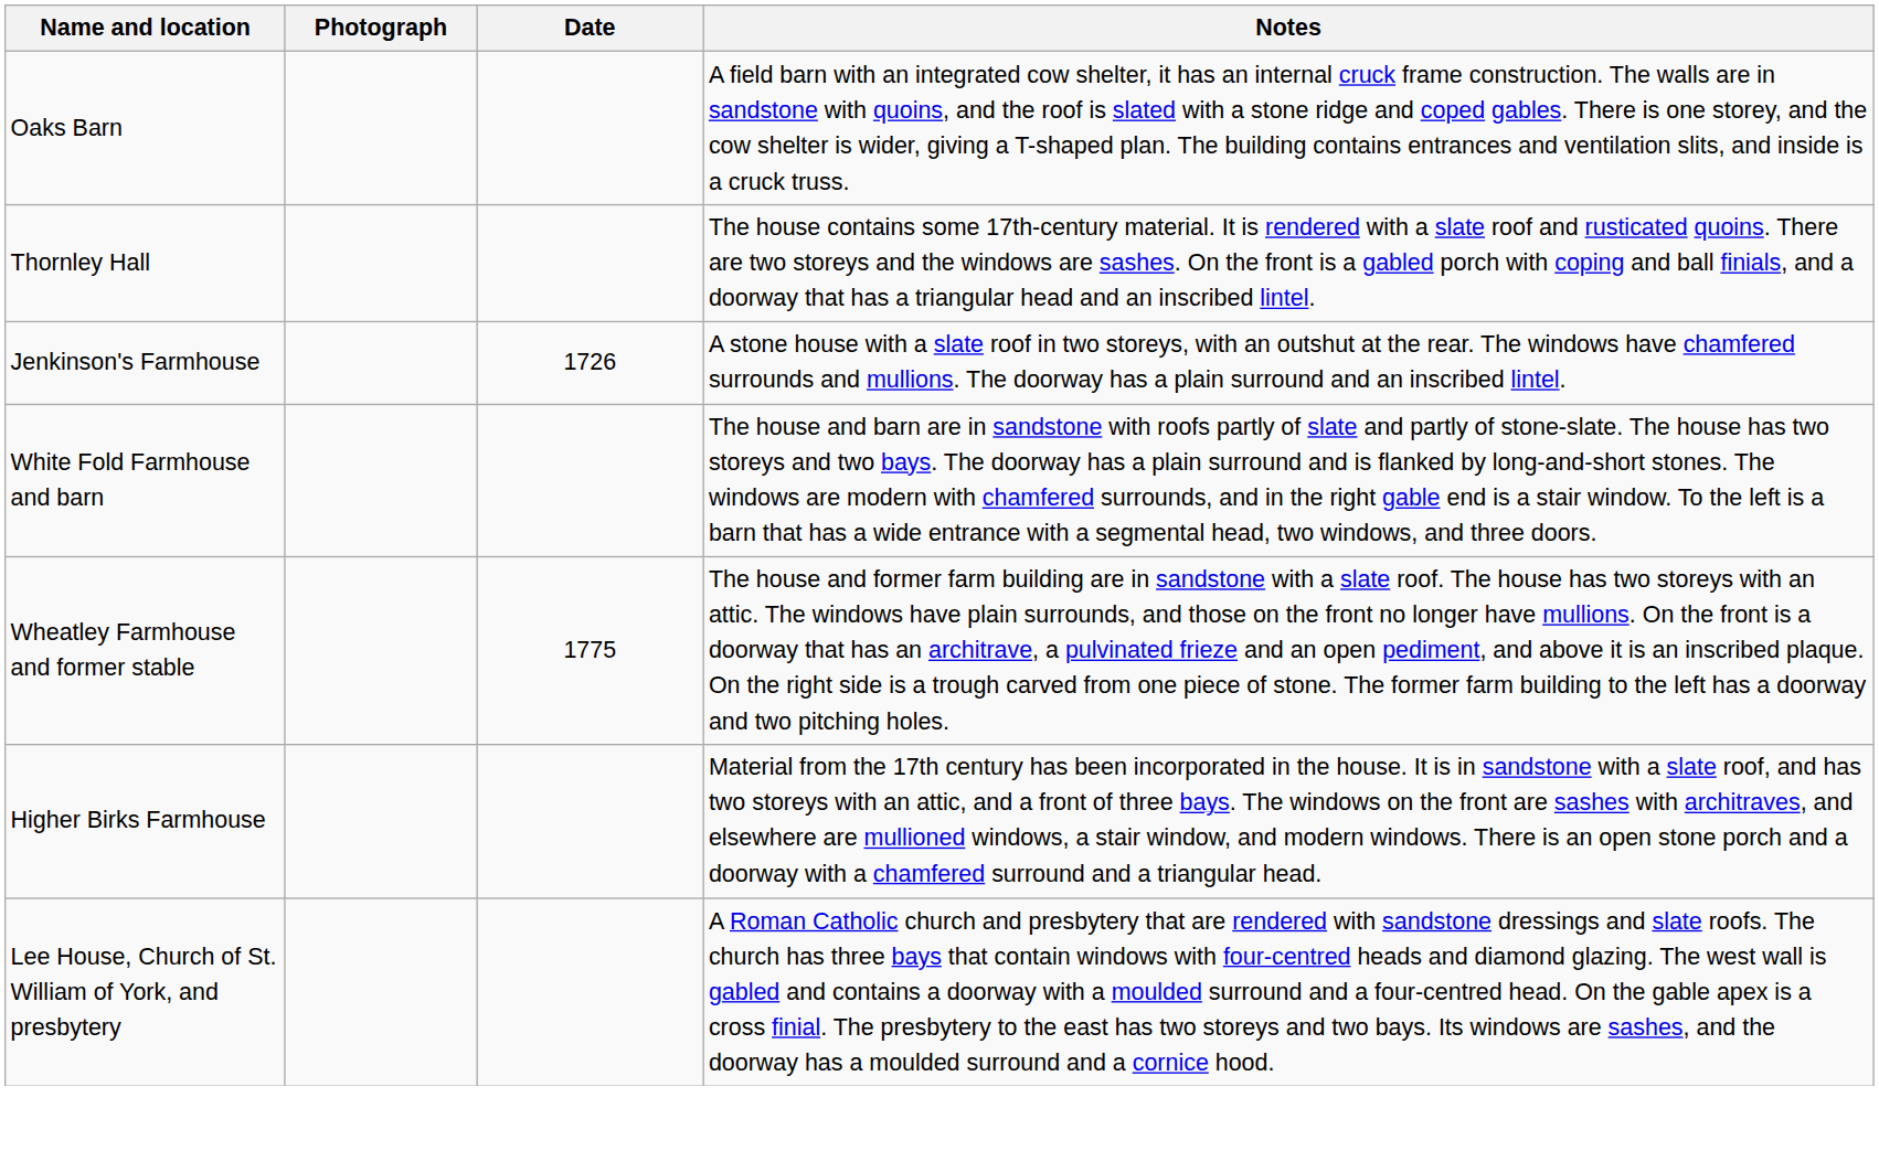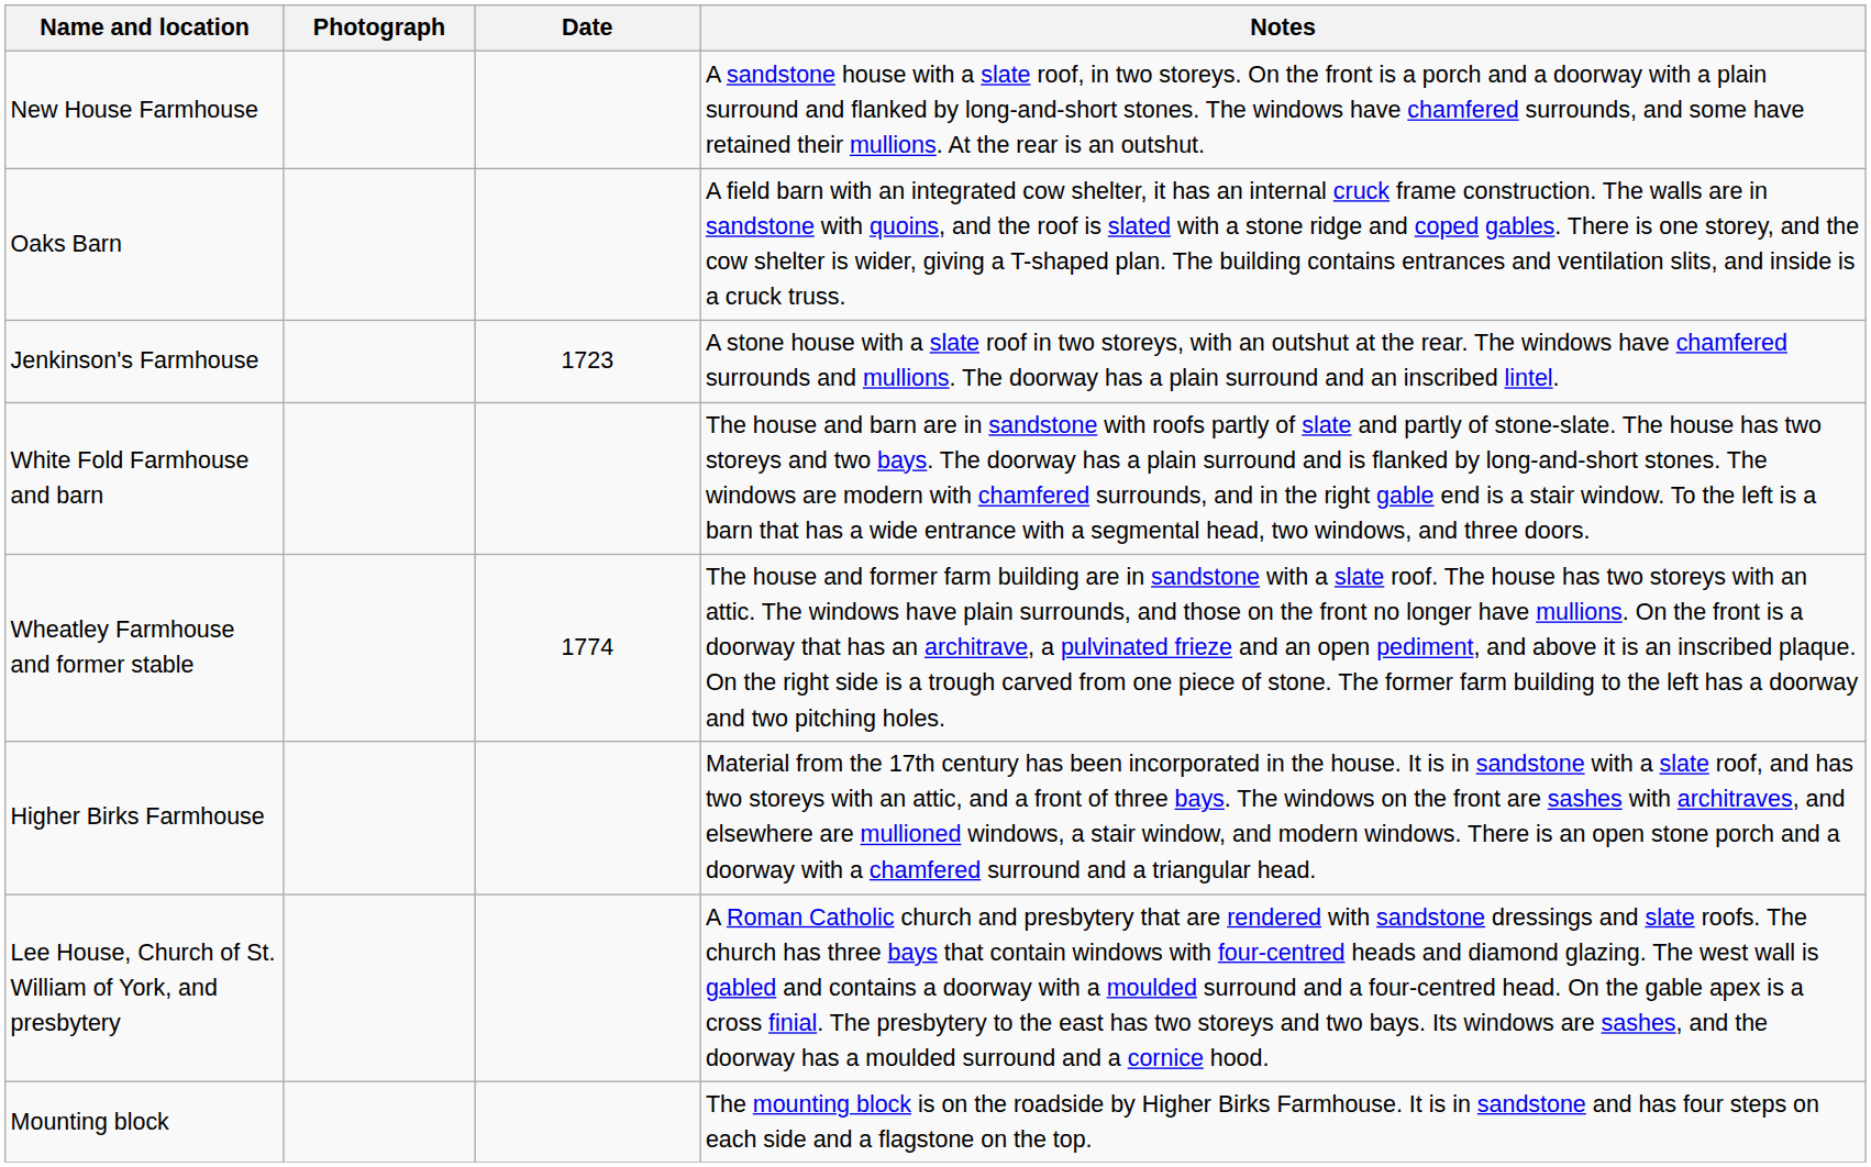+ row: New House Farmhouse | A sandstone house with a slate roof, in two storeys. On the front is a porch and a doorway with a plain surround and flanked by long-and-short stones. The windows have chamfered surrounds, and some have retained their mullions. At the rear is an outshut.
- row: Thornley Hall | The house contains some 17th-century material. It is rendered with a slate roof and rusticated quoins. There are two storeys and the windows are sashes. On the front is a gabled porch with coping and ball finials, and a doorway that has a triangular head and an inscribed lintel.
Jenkinson's Farmhouse | Date: 1726 -> 1723
Wheatley Farmhouse and former stable | Date: 1775 -> 1774
+ row: Mounting block | The mounting block is on the roadside by Higher Birks Farmhouse. It is in sandstone and has four steps on each side and a flagstone on the top.
